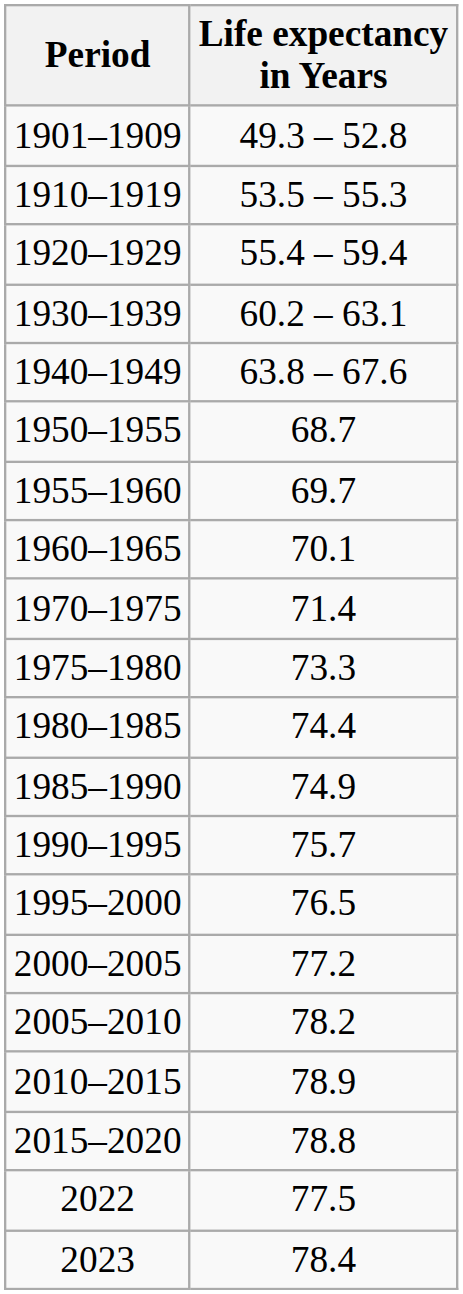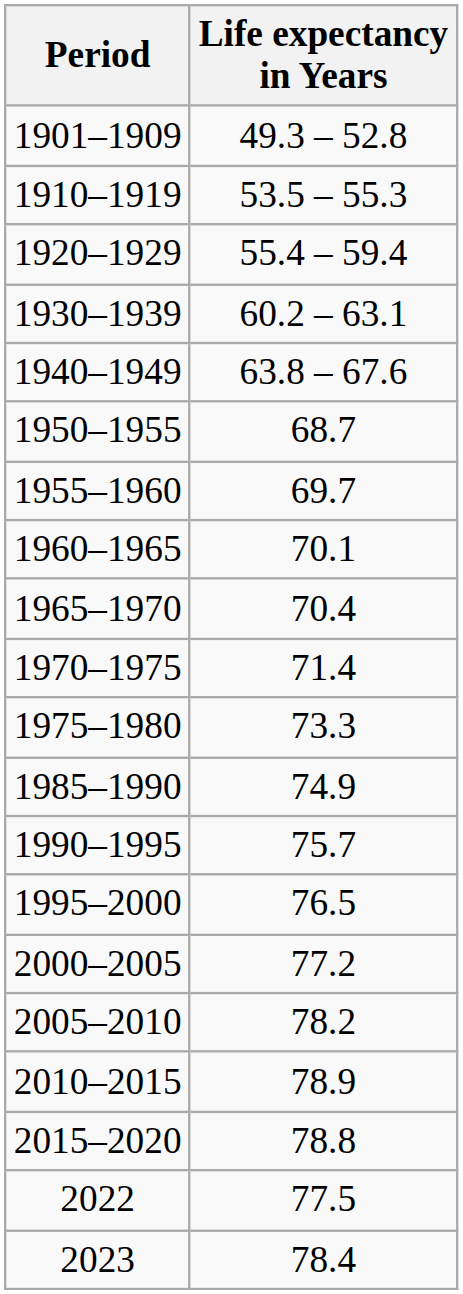+ row: 1965–1970 | 70.4
- row: 1980–1985 | 74.4
